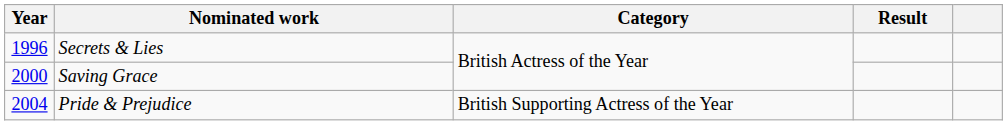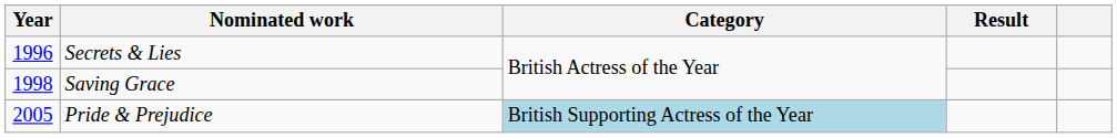Saving Grace | Year: 2000 -> 1998
Pride & Prejudice | Year: 2004 -> 2005
Pride & Prejudice | Category: no background -> lightblue background
